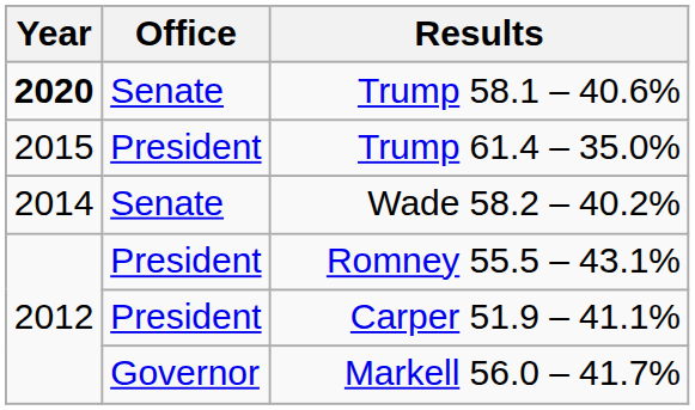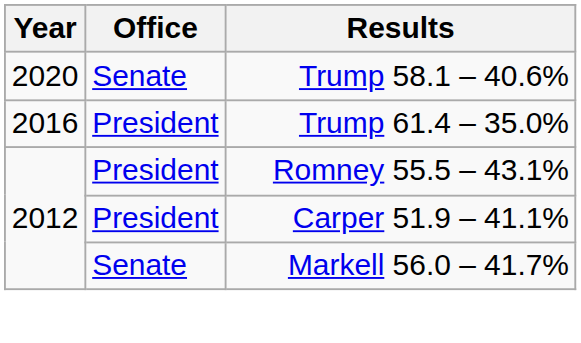Trump 58.1 – 40.6% | Year: bold -> normal
Trump 61.4 – 35.0% | Year: 2015 -> 2016
- row: 2014 | Senate | Wade 58.2 – 40.2%
Markell 56.0 – 41.7% | Office: Governor -> Senate
